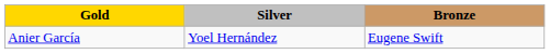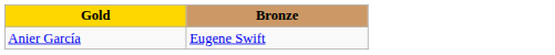- column: Silver | Yoel Hernández
